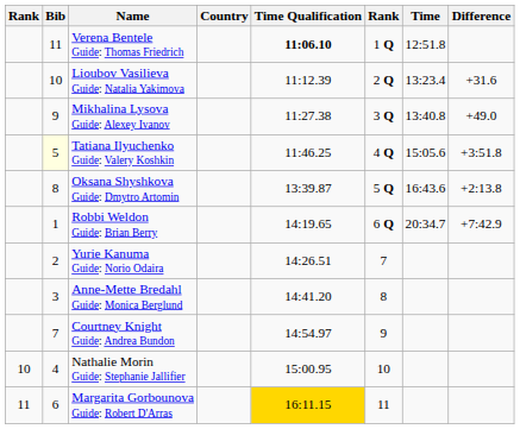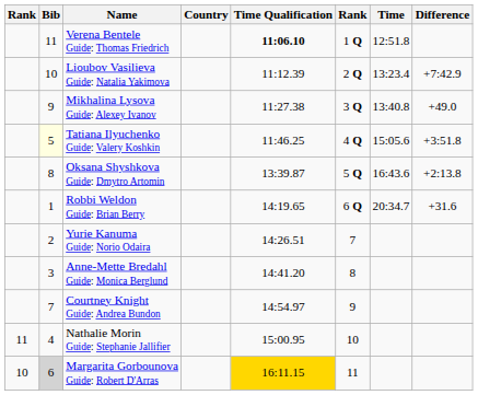Lioubov Vasilieva Guide: Natalia Yakimova | Difference: +31.6 -> +7:42.9
Robbi Weldon Guide: Brian Berry | Difference: +7:42.9 -> +31.6
Nathalie Morin Guide: Stephanie Jallifier | column 1: 10 -> 11
Margarita Gorbounova Guide: Robert D'Arras | column 1: 11 -> 10
Margarita Gorbounova Guide: Robert D'Arras | Bib: no background -> lightgrey background
